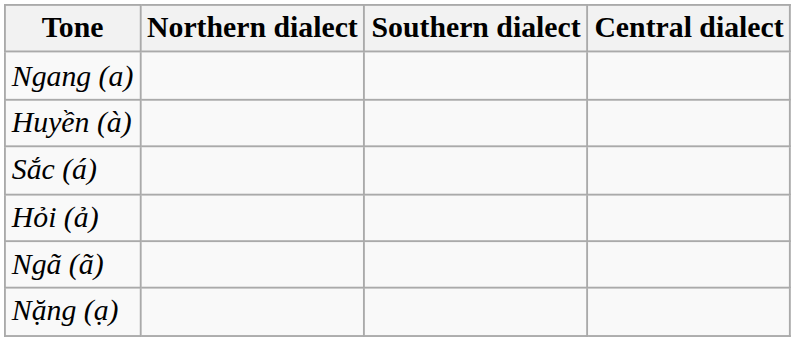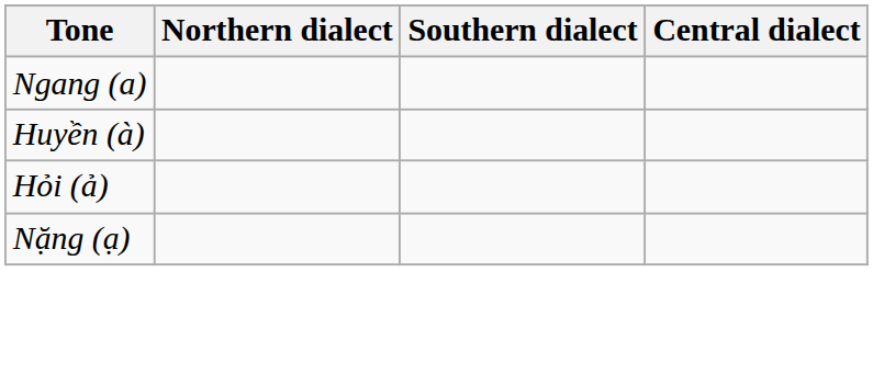- row: Sắc (á)
- row: Ngã (ã)
